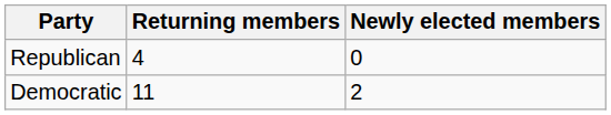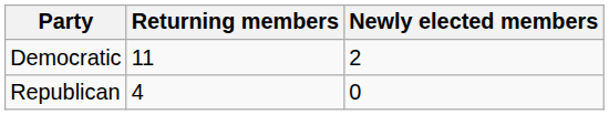rows swapped: Democratic <-> Republican
